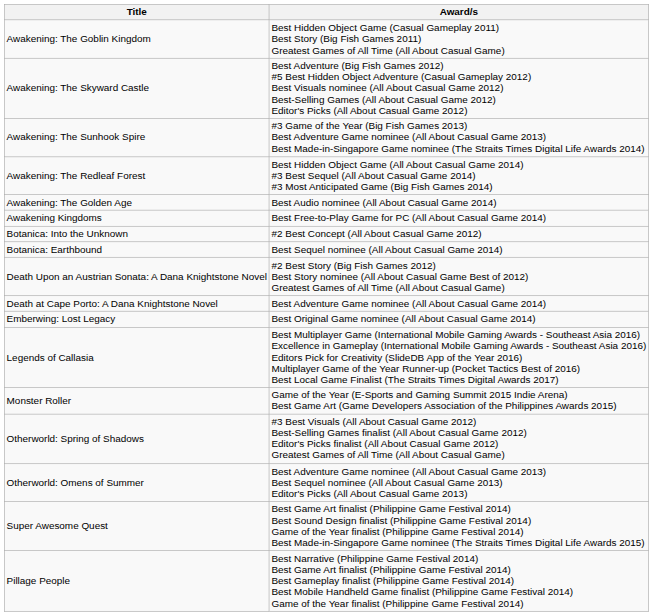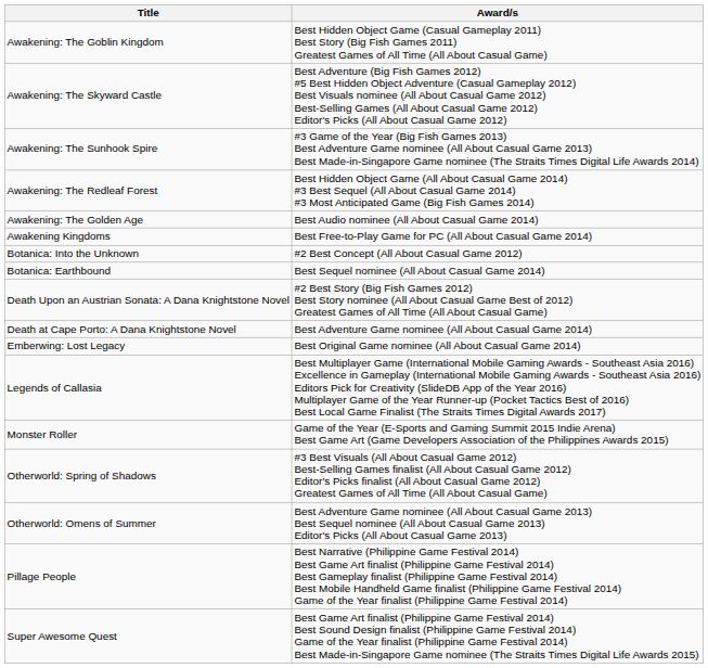rows swapped: Pillage People <-> Super Awesome Quest
